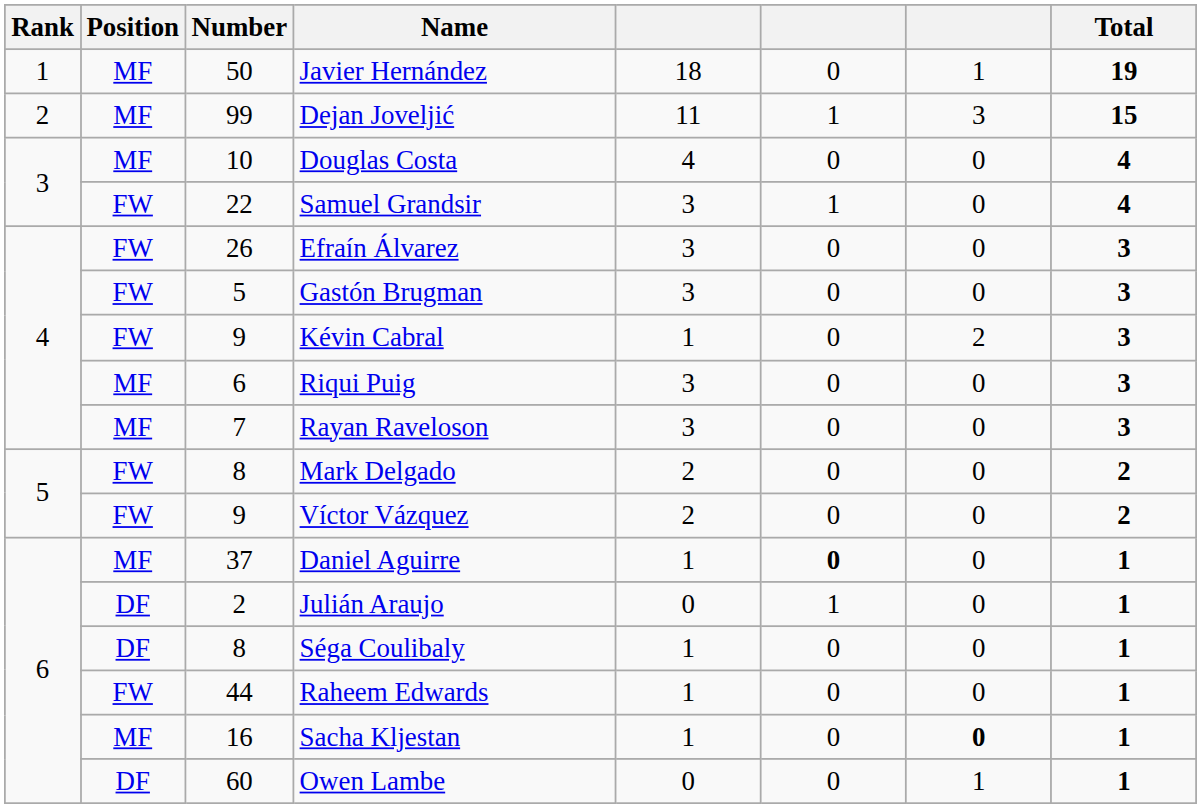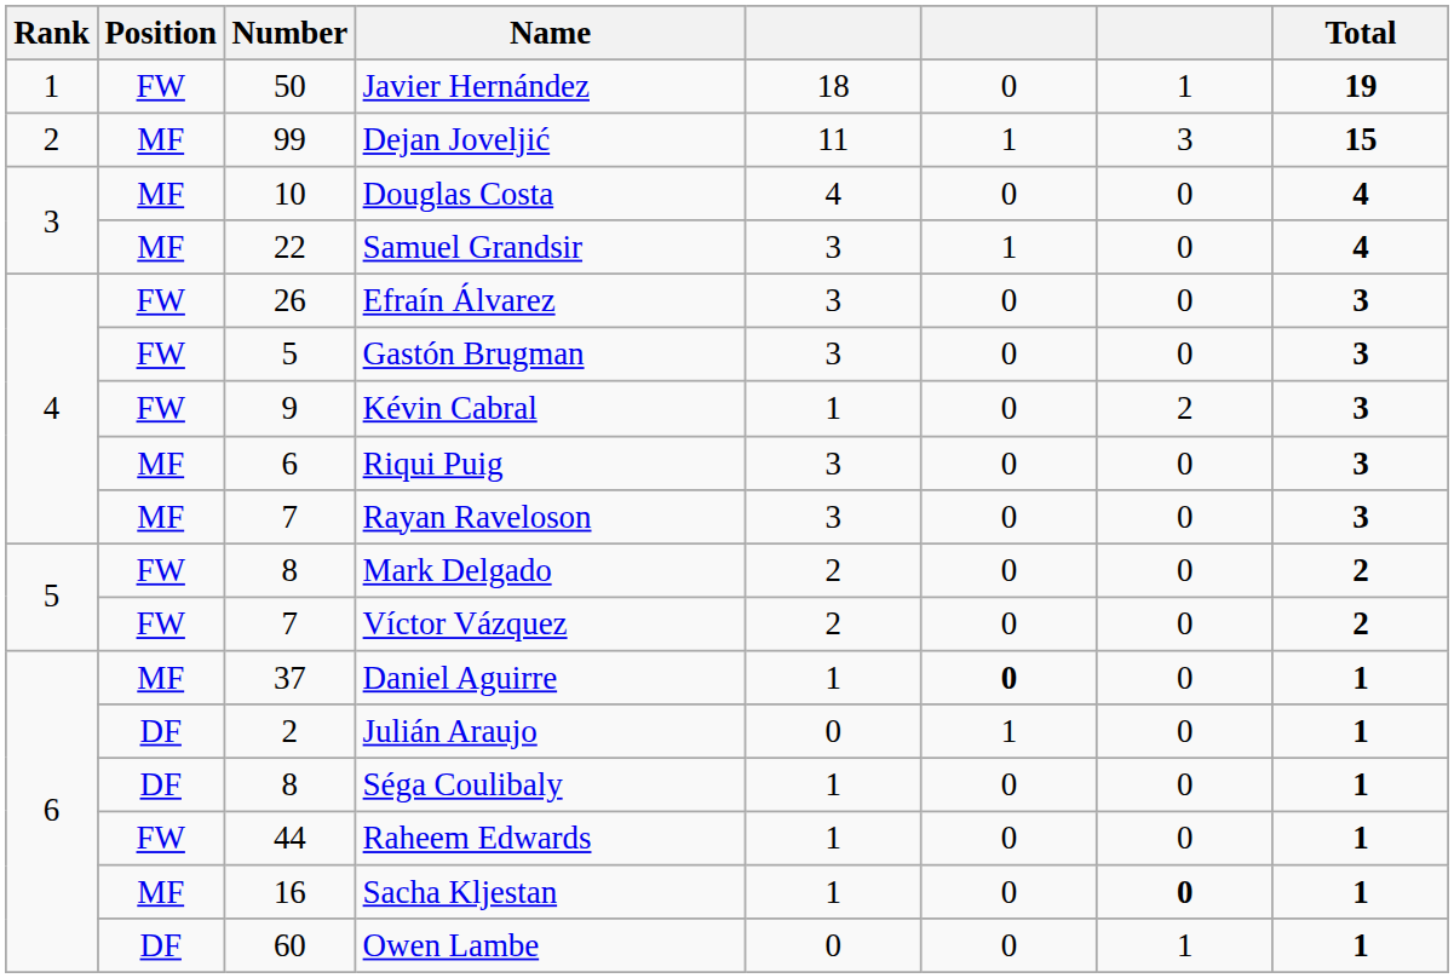Javier Hernández | Position: MF -> FW
Samuel Grandsir | Position: FW -> MF
Víctor Vázquez | Number: 9 -> 7
